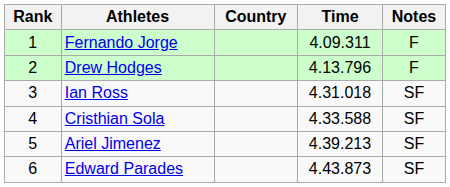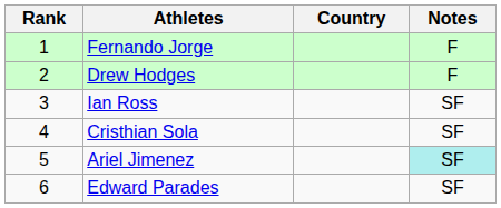- column: Time | 4.09.311 | 4.13.796 | 4.31.018 | 4.33.588 | 4.39.213 | 4.43.873
Ariel Jimenez | Notes: no background -> paleturquoise background
